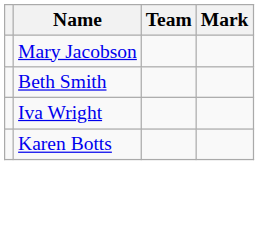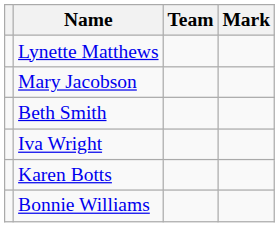+ row: Lynette Matthews
+ row: Bonnie Williams
